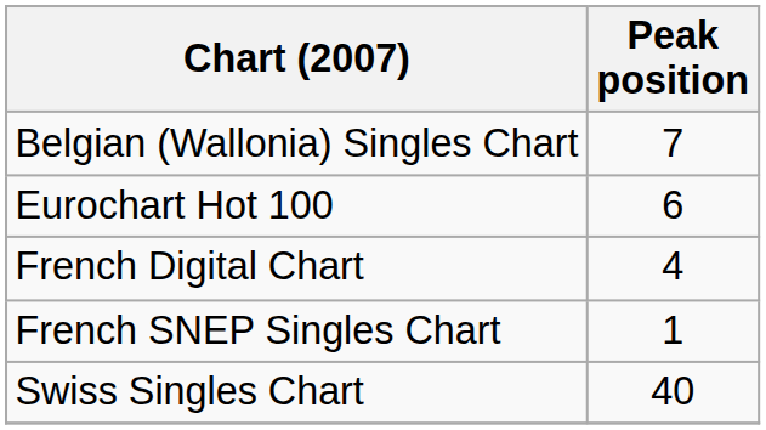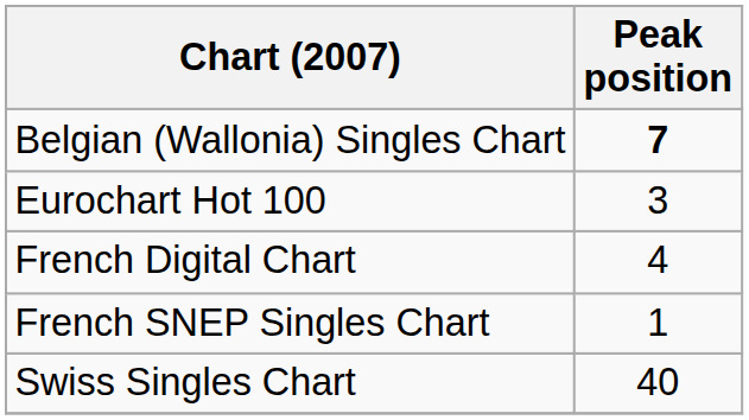Belgian (Wallonia) Singles Chart | Peak position: normal -> bold
Eurochart Hot 100 | Peak position: 6 -> 3
